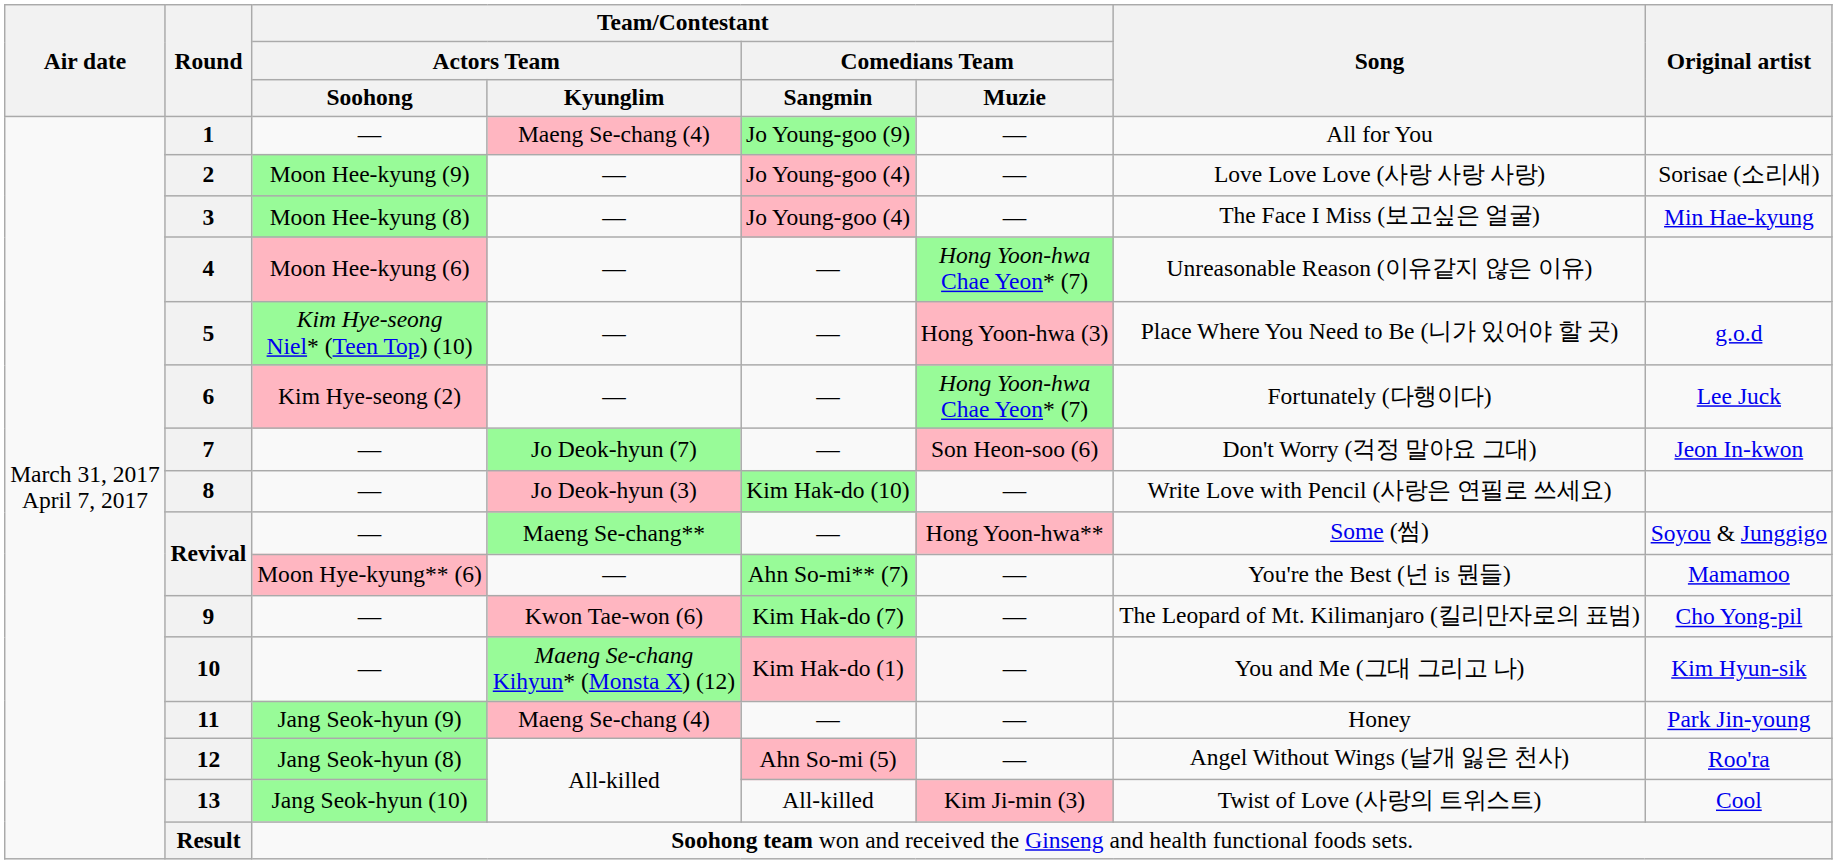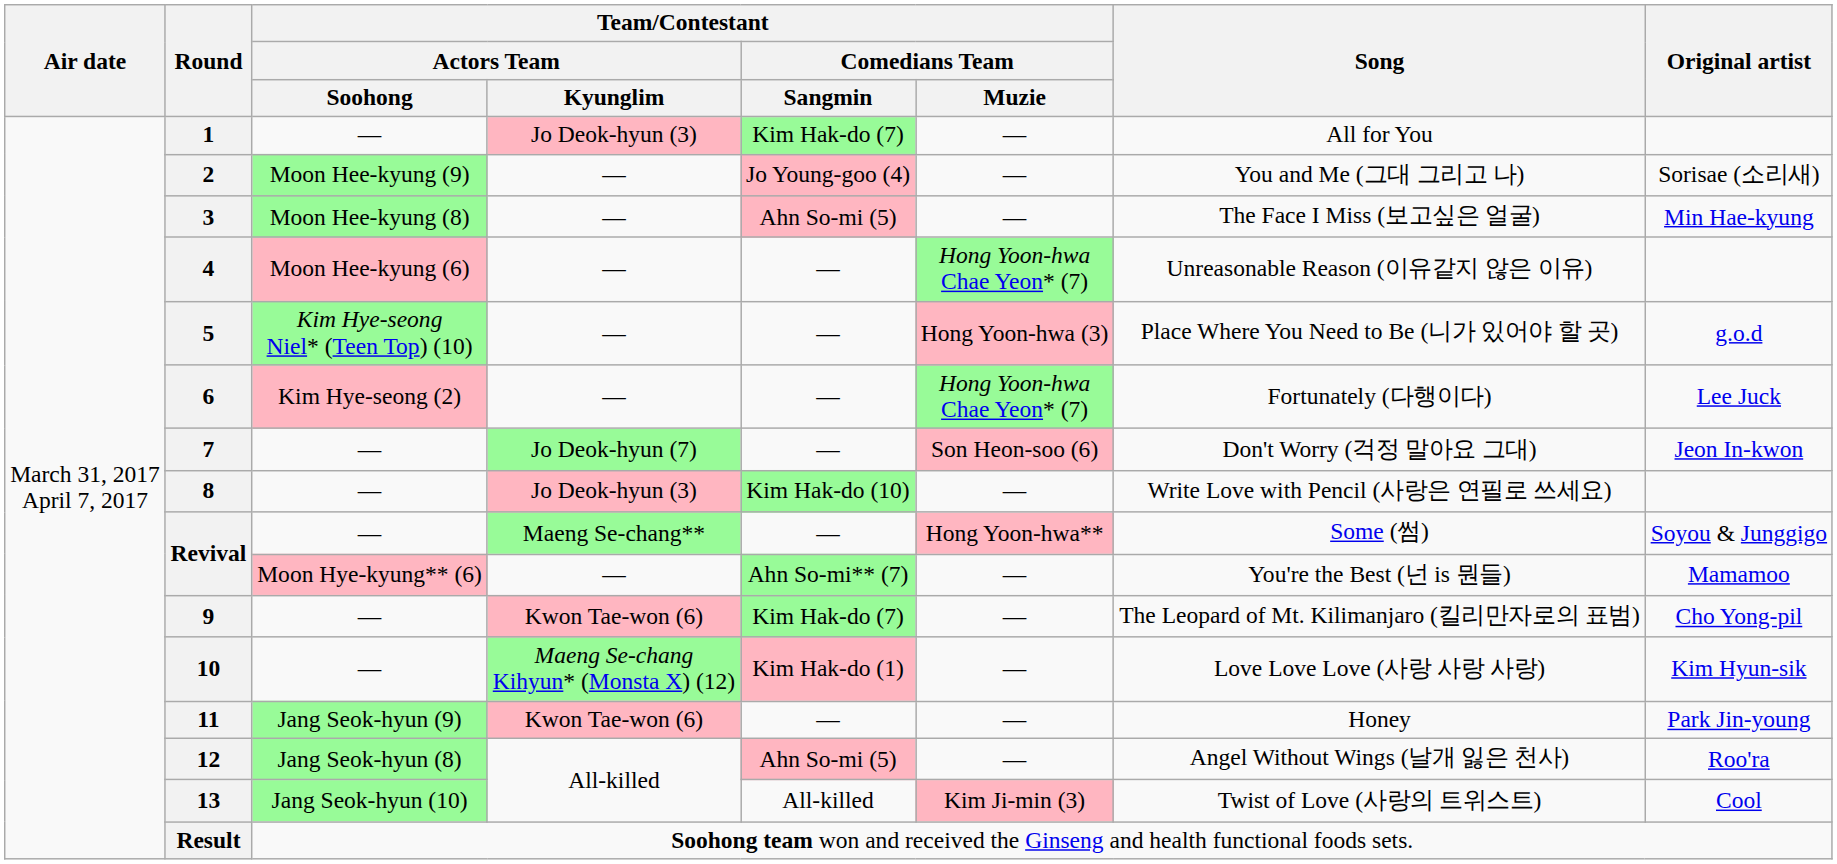1 | Team/Contestant / Actors Team / Kyunglim: Maeng Se-chang (4) -> Jo Deok-hyun (3)
1 | Team/Contestant / Comedians Team / Sangmin: Jo Young-goo (9) -> Kim Hak-do (7)
2 | Song: Love Love Love (사랑 사랑 사랑) -> You and Me (그대 그리고 나)
3 | Team/Contestant / Comedians Team / Sangmin: Jo Young-goo (4) -> Ahn So-mi (5)
10 | Song: You and Me (그대 그리고 나) -> Love Love Love (사랑 사랑 사랑)
11 | Team/Contestant / Actors Team / Kyunglim: Maeng Se-chang (4) -> Kwon Tae-won (6)
